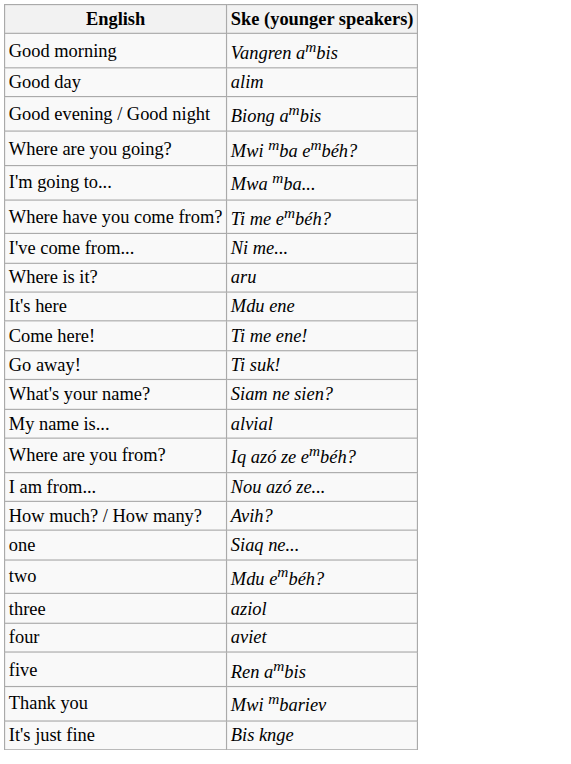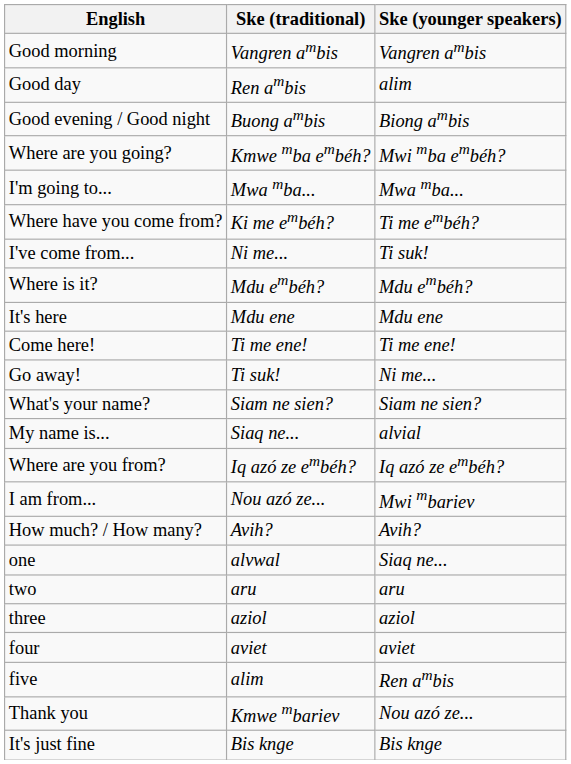+ column: Ske (traditional) | Vangren ambis | Ren ambis | Buong ambis | Kmwe mba embéh? | Mwa mba... | Ki me embéh? | Ni me... | Mdu embéh? | Mdu ene | Ti me ene! | Ti suk! | Siam ne sien? | Siaq ne... | Iq azó ze embéh? | Nou azó ze... | Avih? | alvwal | aru | aziol | aviet | alim | Kmwe mbariev | Bis knge
I've come from... | Ske (younger speakers): Ni me... -> Ti suk!
Where is it? | Ske (younger speakers): aru -> Mdu embéh?
Go away! | Ske (younger speakers): Ti suk! -> Ni me...
I am from... | Ske (younger speakers): Nou azó ze... -> Mwi mbariev
two | Ske (younger speakers): Mdu embéh? -> aru
Thank you | Ske (younger speakers): Mwi mbariev -> Nou azó ze...
